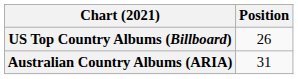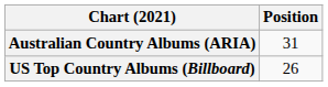rows swapped: Australian Country Albums (ARIA) <-> US Top Country Albums (Billboard)
